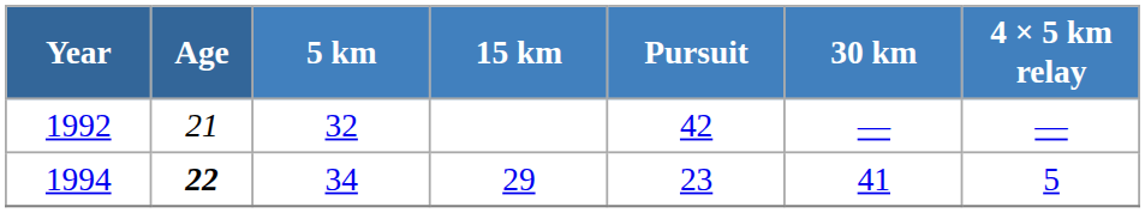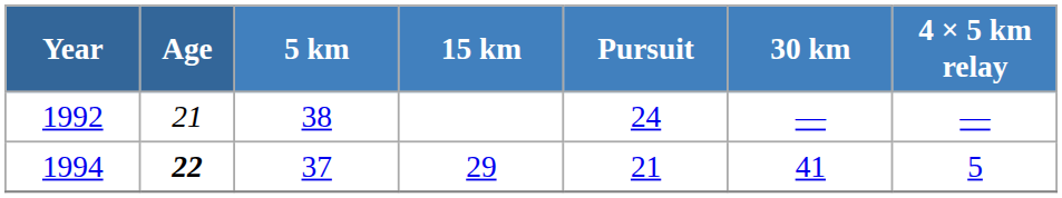1992 | 5 km: 32 -> 38
1992 | Pursuit: 42 -> 24
1994 | 5 km: 34 -> 37
1994 | Pursuit: 23 -> 21
